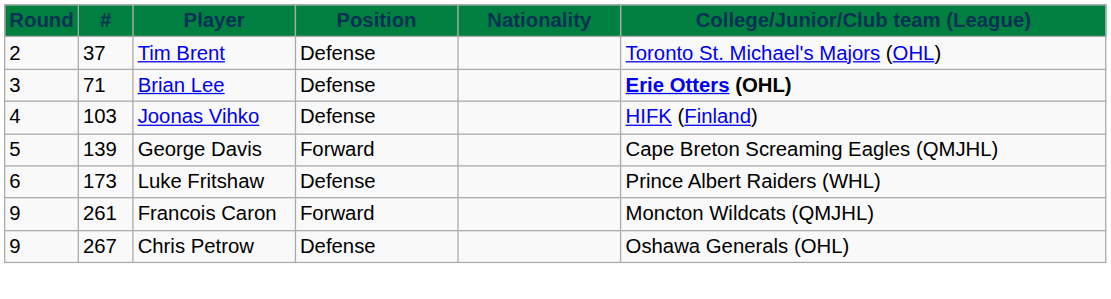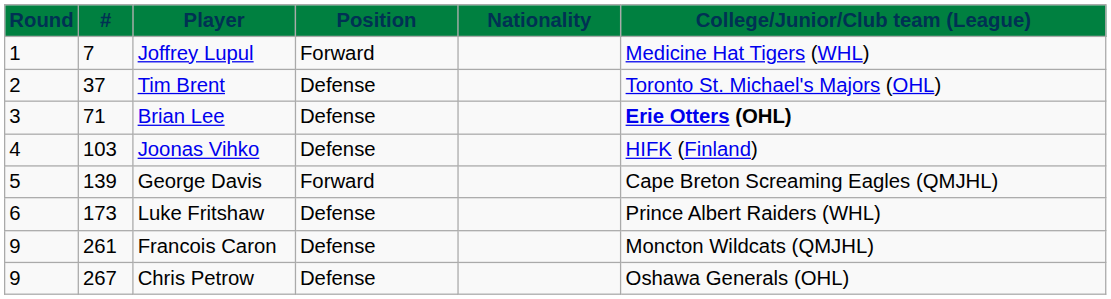+ row: 1 | 7 | Joffrey Lupul | Forward | Medicine Hat Tigers (WHL)
Francois Caron | Position: Forward -> Defense
